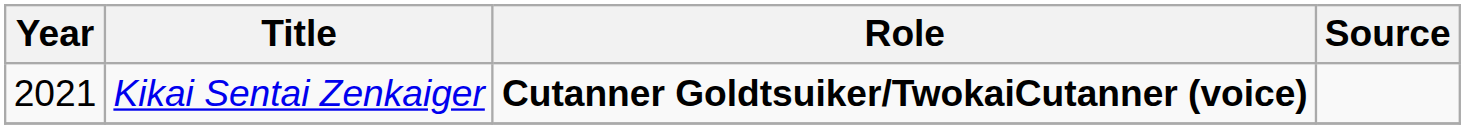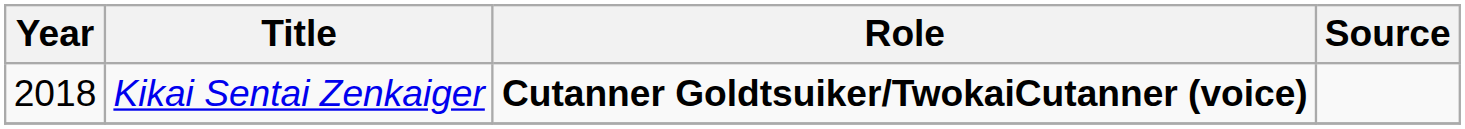Kikai Sentai Zenkaiger | Year: 2021 -> 2018
